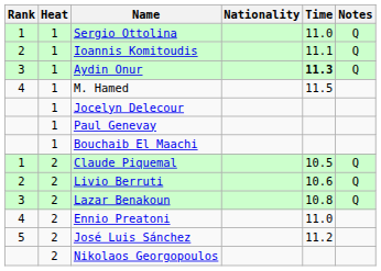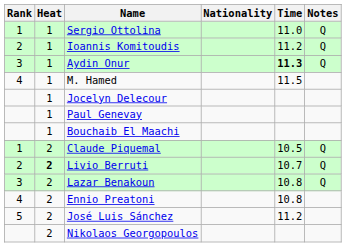Ioannis Komitoudis | Time: 11.1 -> 11.2
Livio Berruti | Heat: normal -> bold
Livio Berruti | Time: 10.6 -> 10.7
Ennio Preatoni | Time: 11.0 -> 10.8
